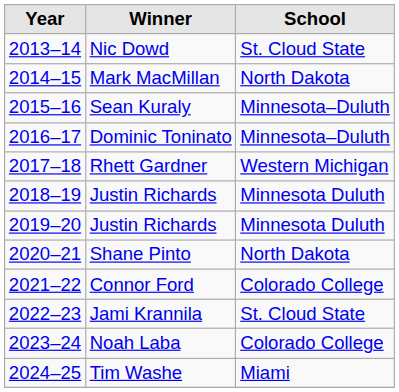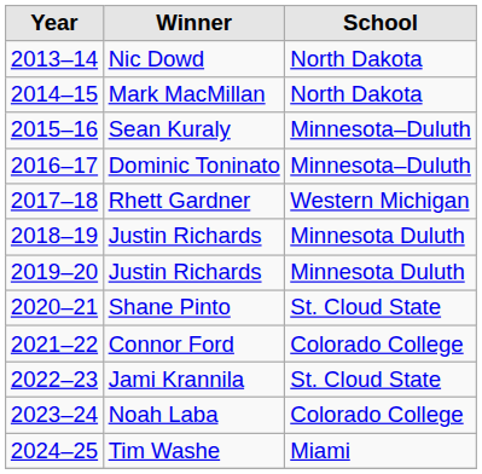Nic Dowd | School: St. Cloud State -> North Dakota
Shane Pinto | School: North Dakota -> St. Cloud State
